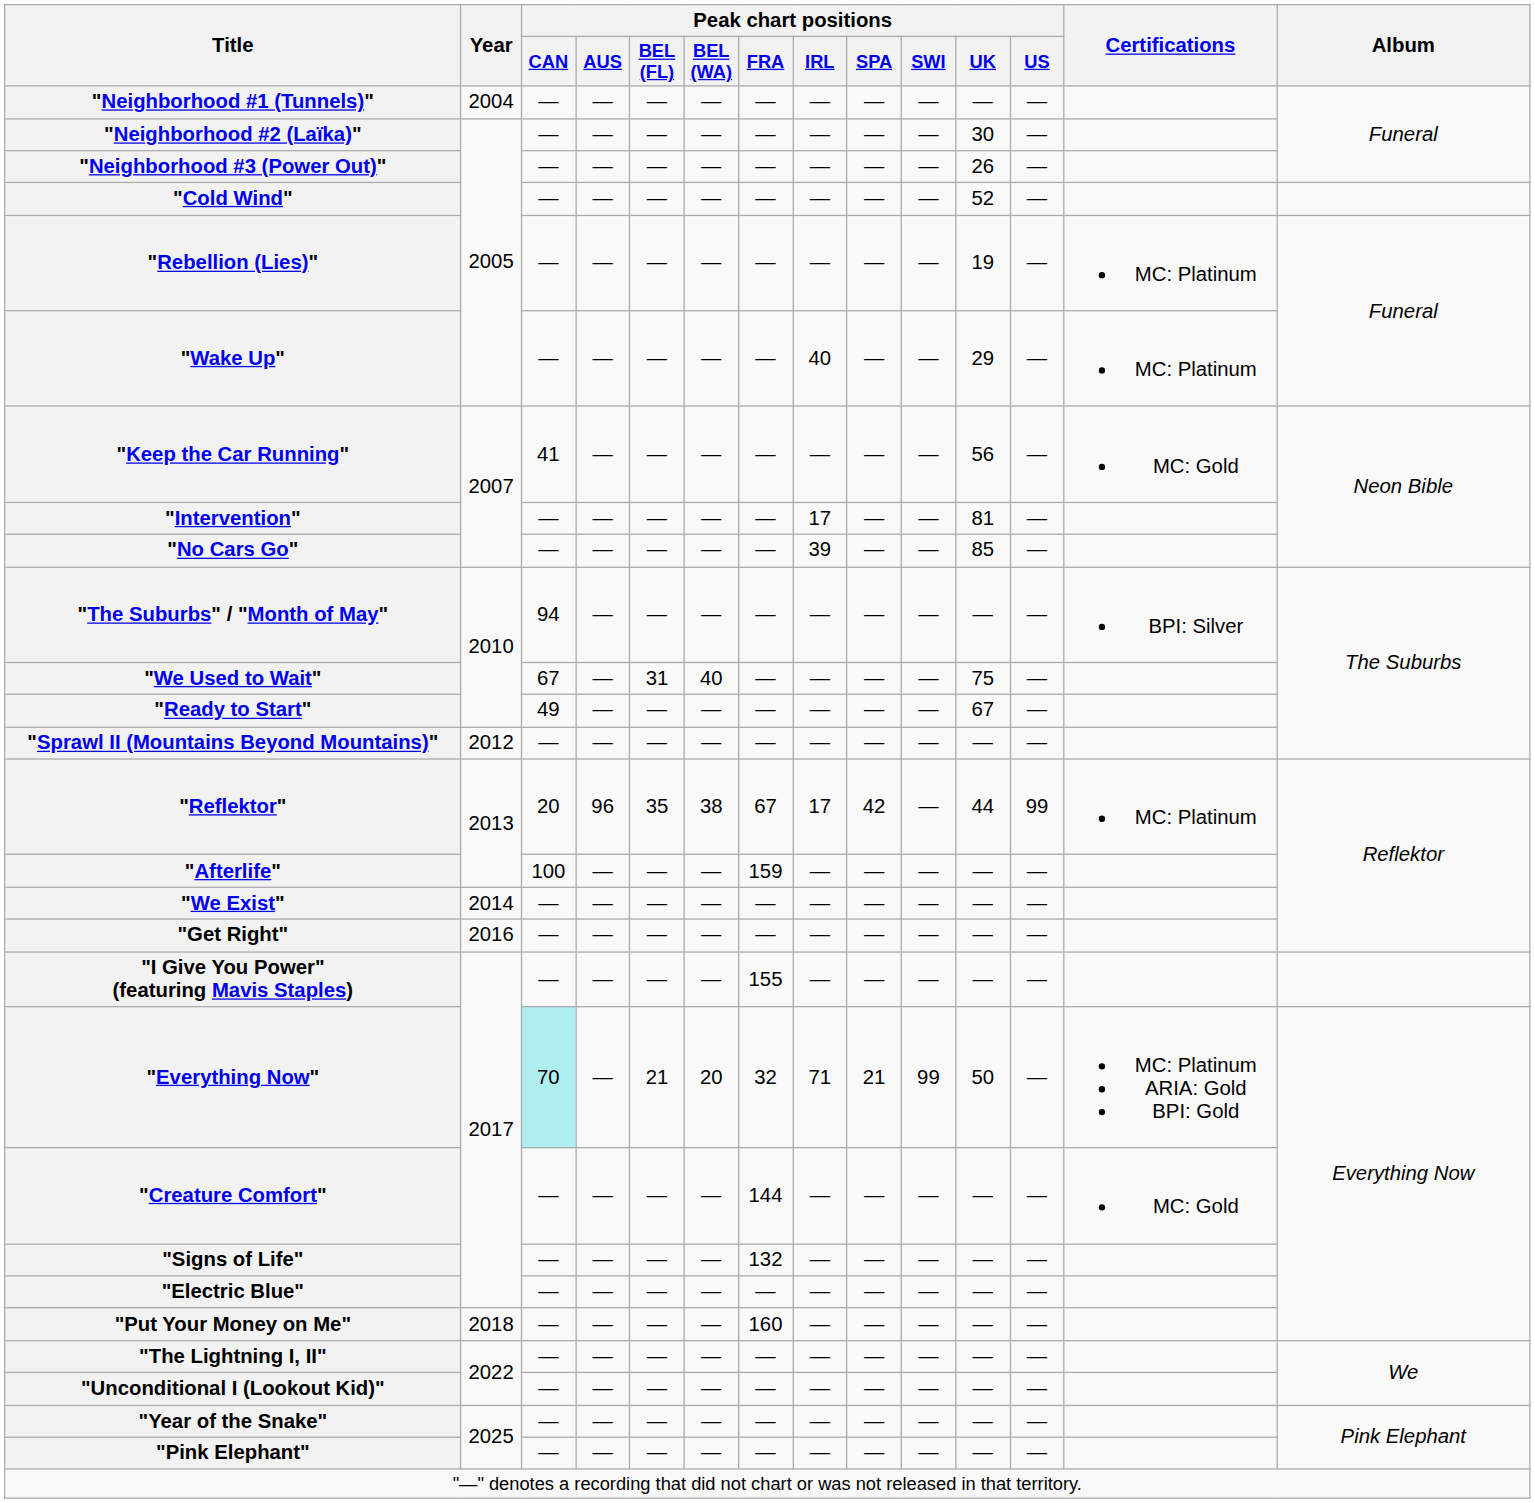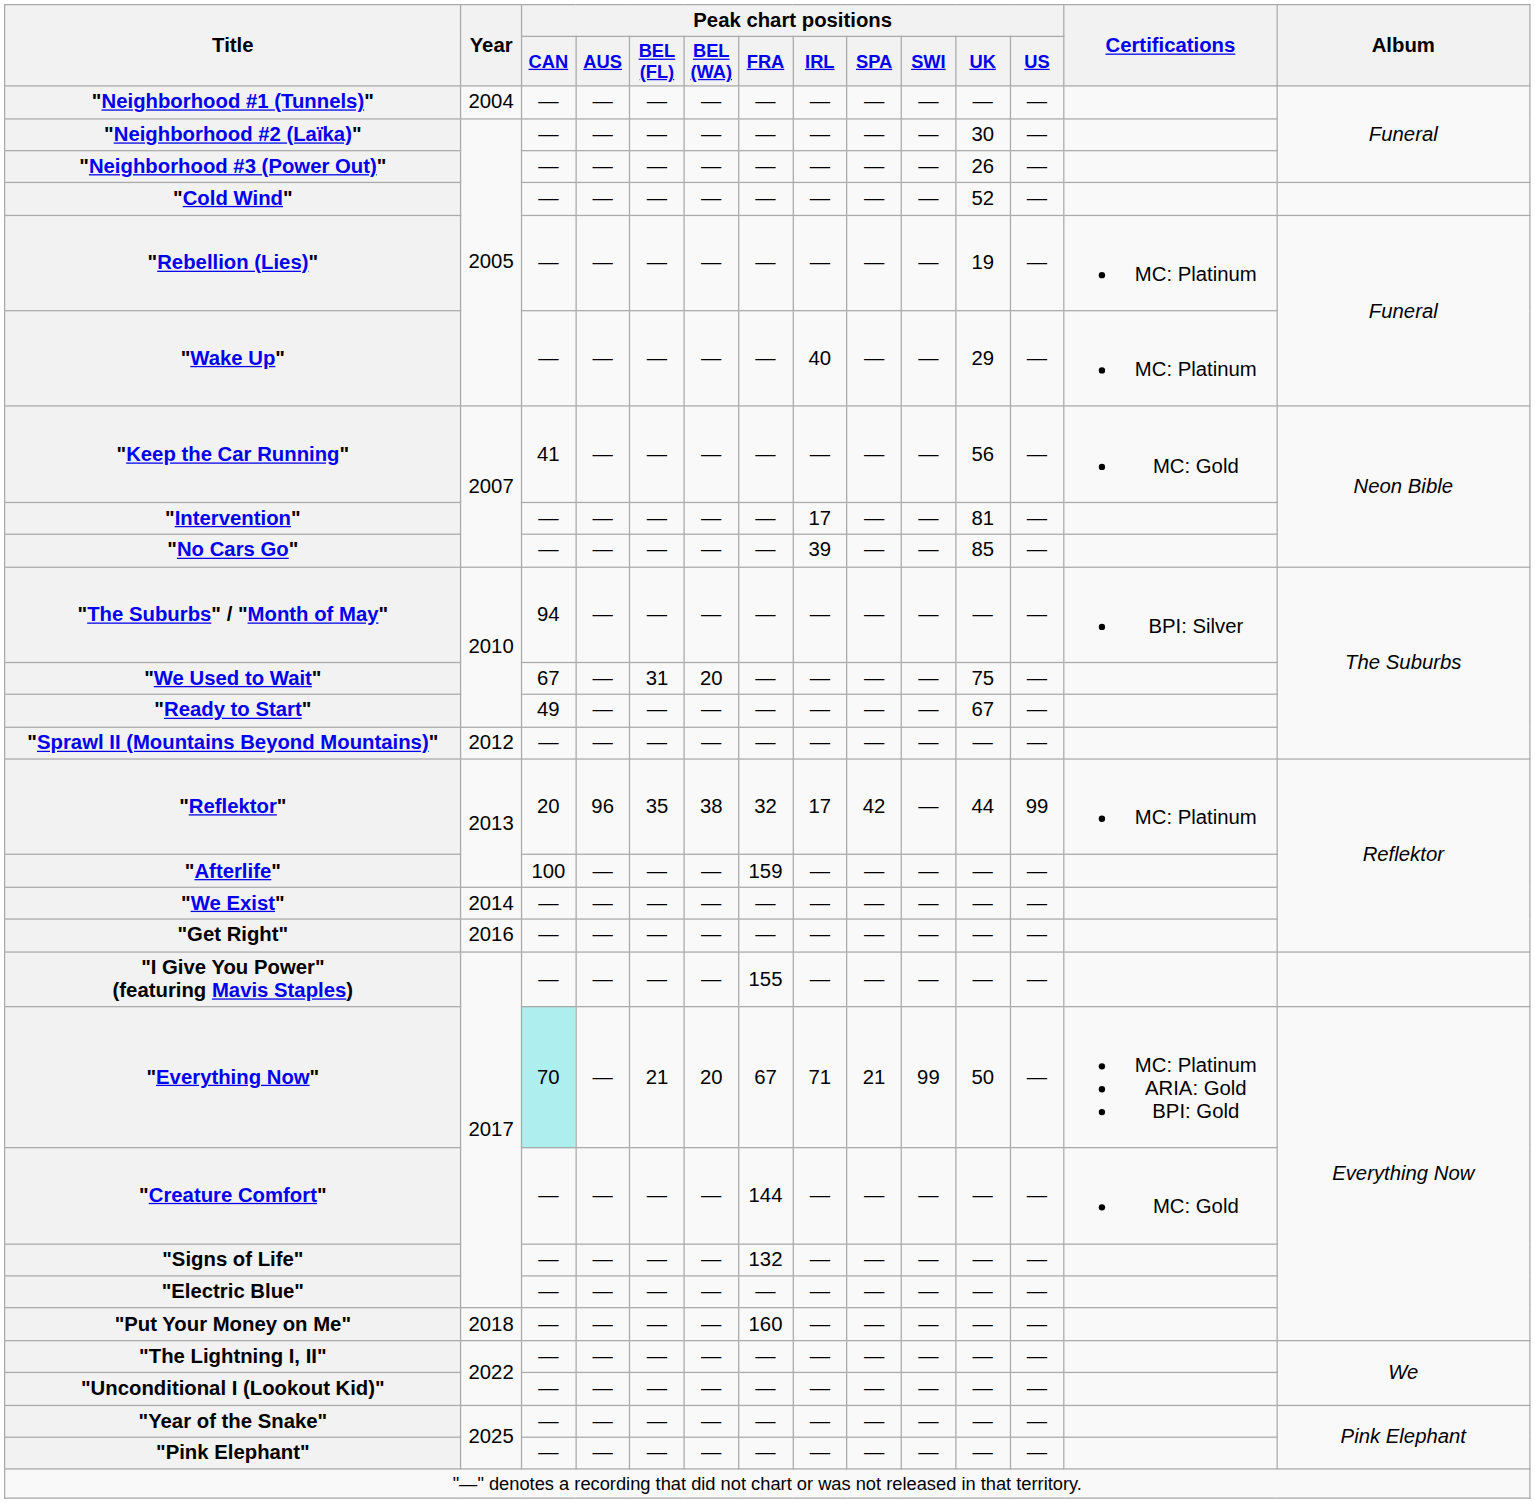"We Used to Wait" | Peak chart positions / BEL (WA): 40 -> 20
"Reflektor" | Peak chart positions / FRA: 67 -> 32
"Everything Now" | Peak chart positions / FRA: 32 -> 67
